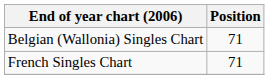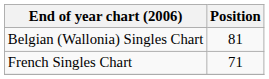Belgian (Wallonia) Singles Chart | Position: 71 -> 81
